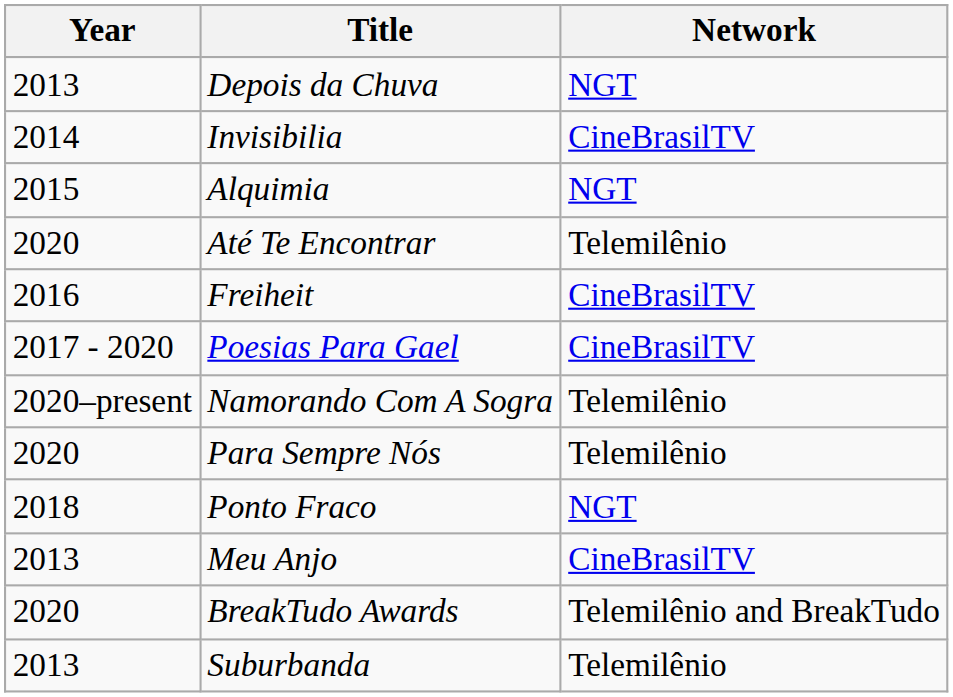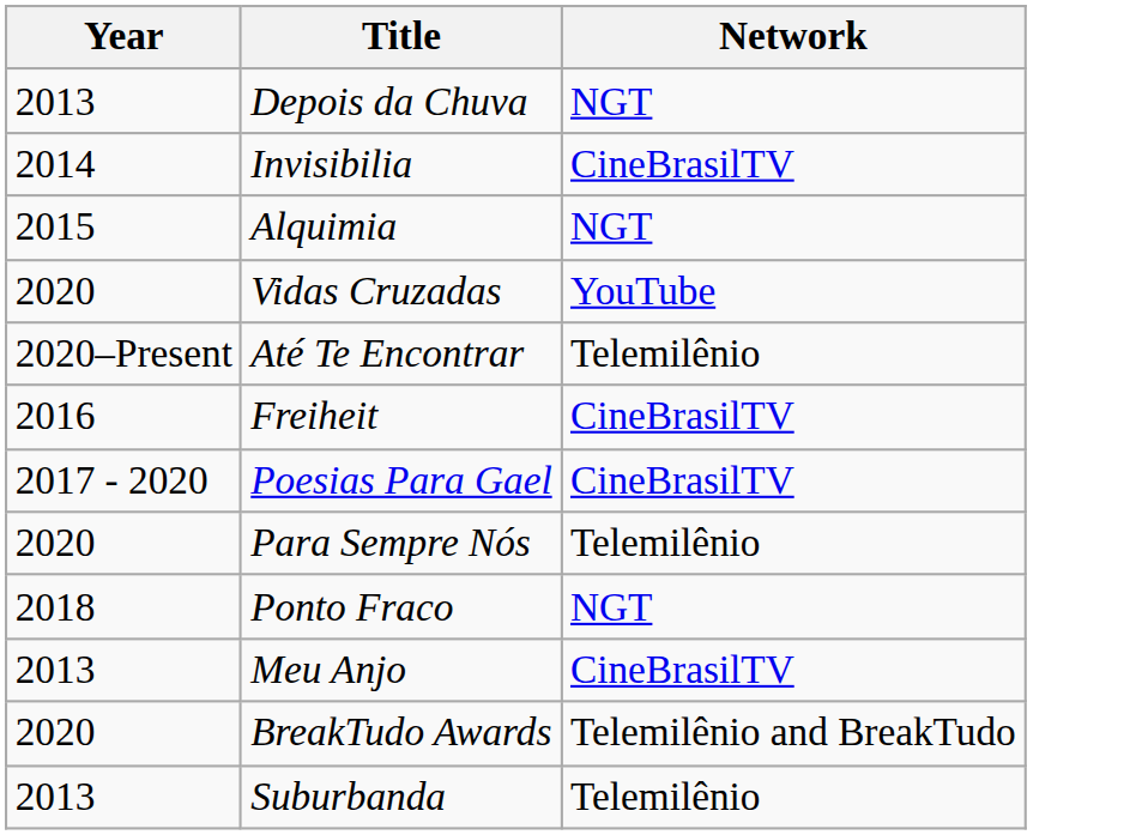+ row: 2020 | Vidas Cruzadas | YouTube
Até Te Encontrar | Year: 2020 -> 2020–Present
- row: 2020–present | Namorando Com A Sogra | Telemilênio
